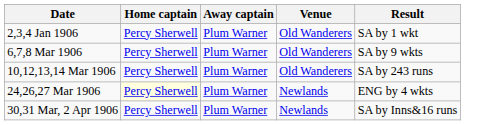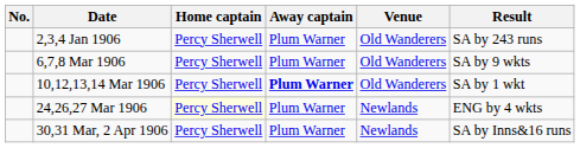+ column: No.
2,3,4 Jan 1906 | Result: SA by 1 wkt -> SA by 243 runs
10,12,13,14 Mar 1906 | Away captain: normal -> bold
10,12,13,14 Mar 1906 | Result: SA by 243 runs -> SA by 1 wkt
